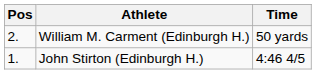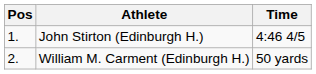rows swapped: John Stirton (Edinburgh H.) <-> William M. Carment (Edinburgh H.)
